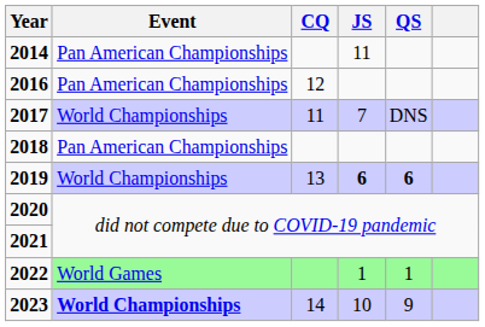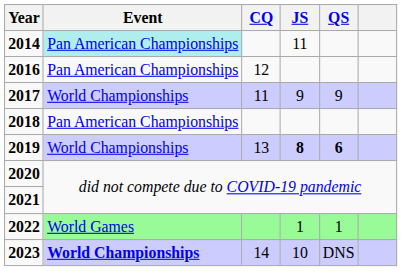2014 | Event: no background -> paleturquoise background
2017 | JS: 7 -> 9
2017 | QS: DNS -> 9
2019 | JS: 6 -> 8
2023 | QS: 9 -> DNS
